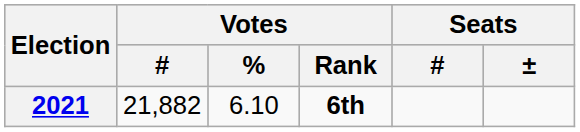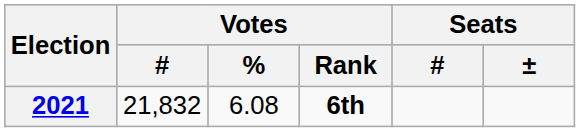2021 | Votes / #: 21,882 -> 21,832
2021 | Votes / %: 6.10 -> 6.08
